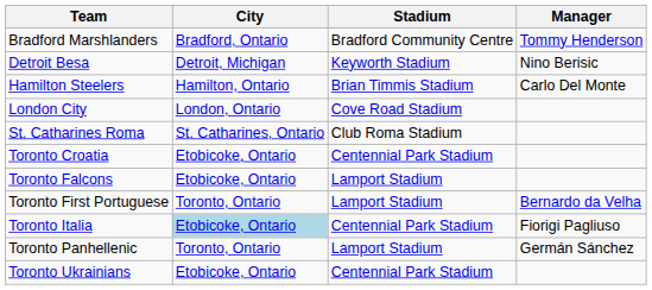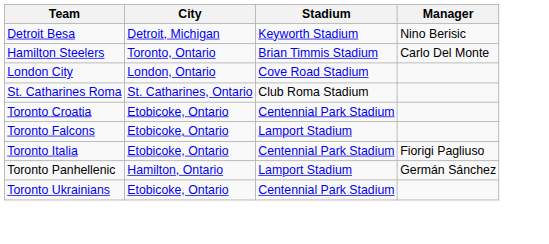- row: Bradford Marshlanders | Bradford, Ontario | Bradford Community Centre | Tommy Henderson
Hamilton Steelers | City: Hamilton, Ontario -> Toronto, Ontario
- row: Toronto First Portuguese | Toronto, Ontario | Lamport Stadium | Bernardo da Velha
Toronto Italia | City: lightblue background -> no background
Toronto Panhellenic | City: Toronto, Ontario -> Hamilton, Ontario
